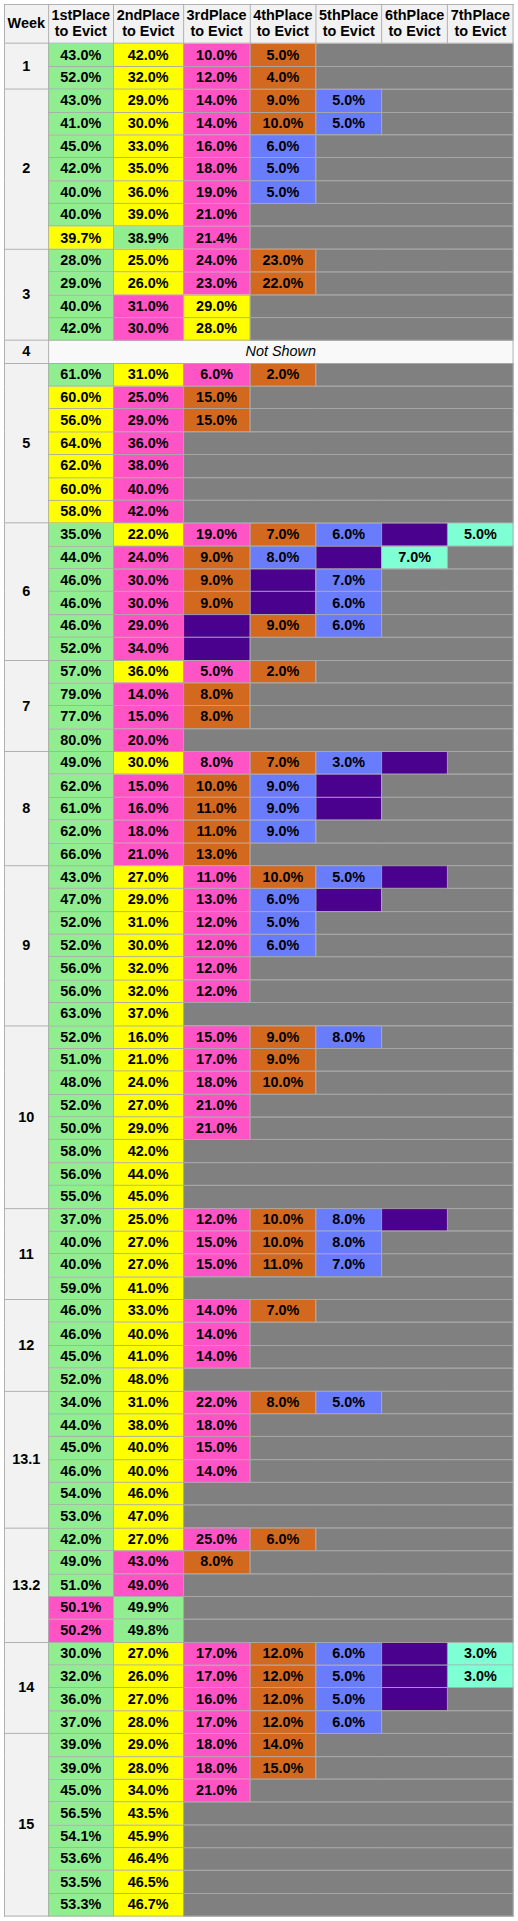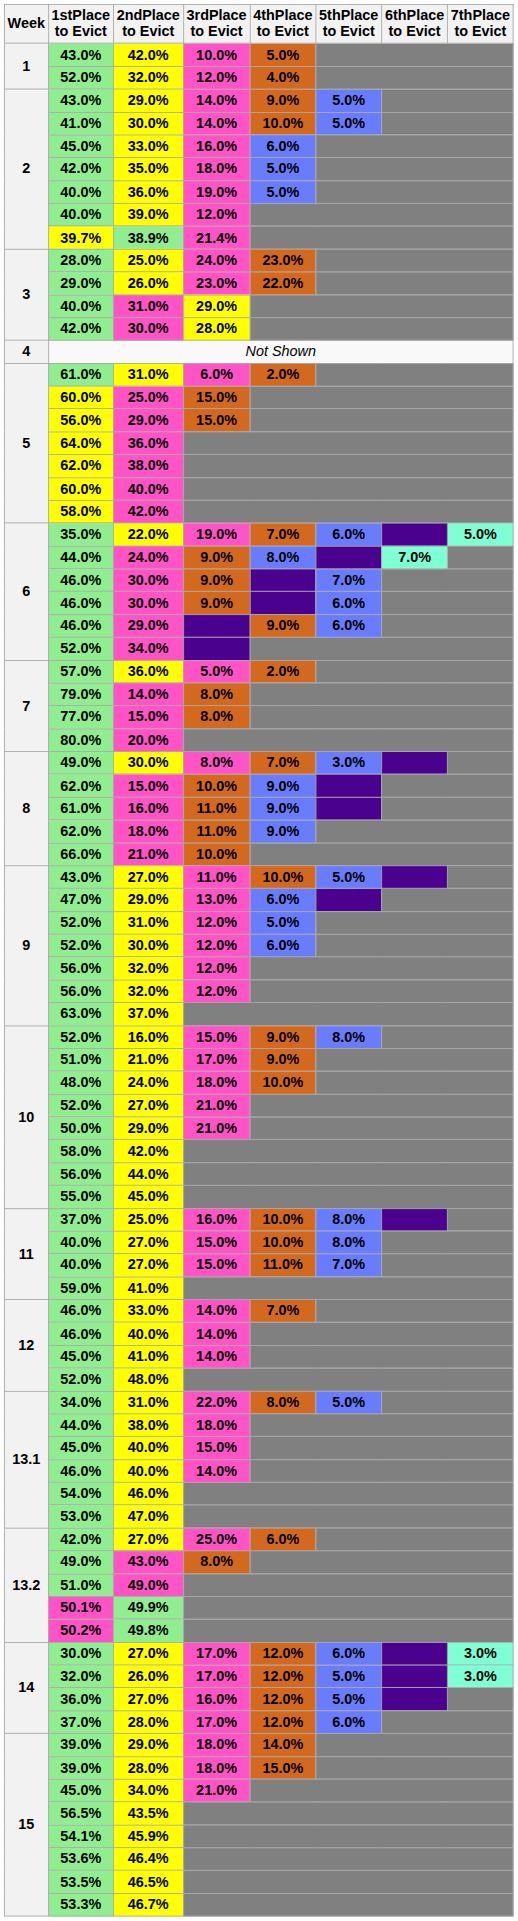40.0% / 39.0% | 3rdPlace to Evict: 21.0% -> 12.0%
66.0% | 3rdPlace to Evict: 13.0% -> 10.0%
37.0% / 25.0% | 3rdPlace to Evict: 12.0% -> 16.0%
